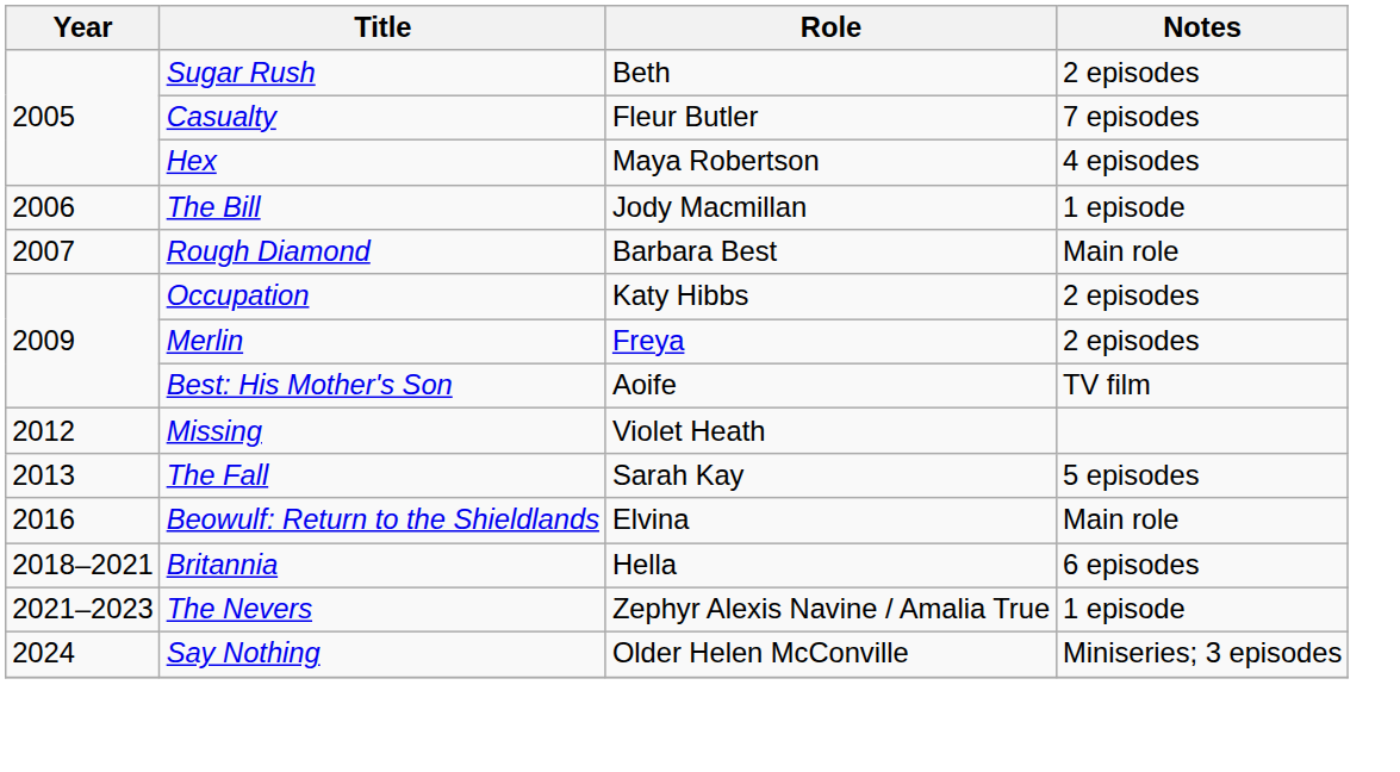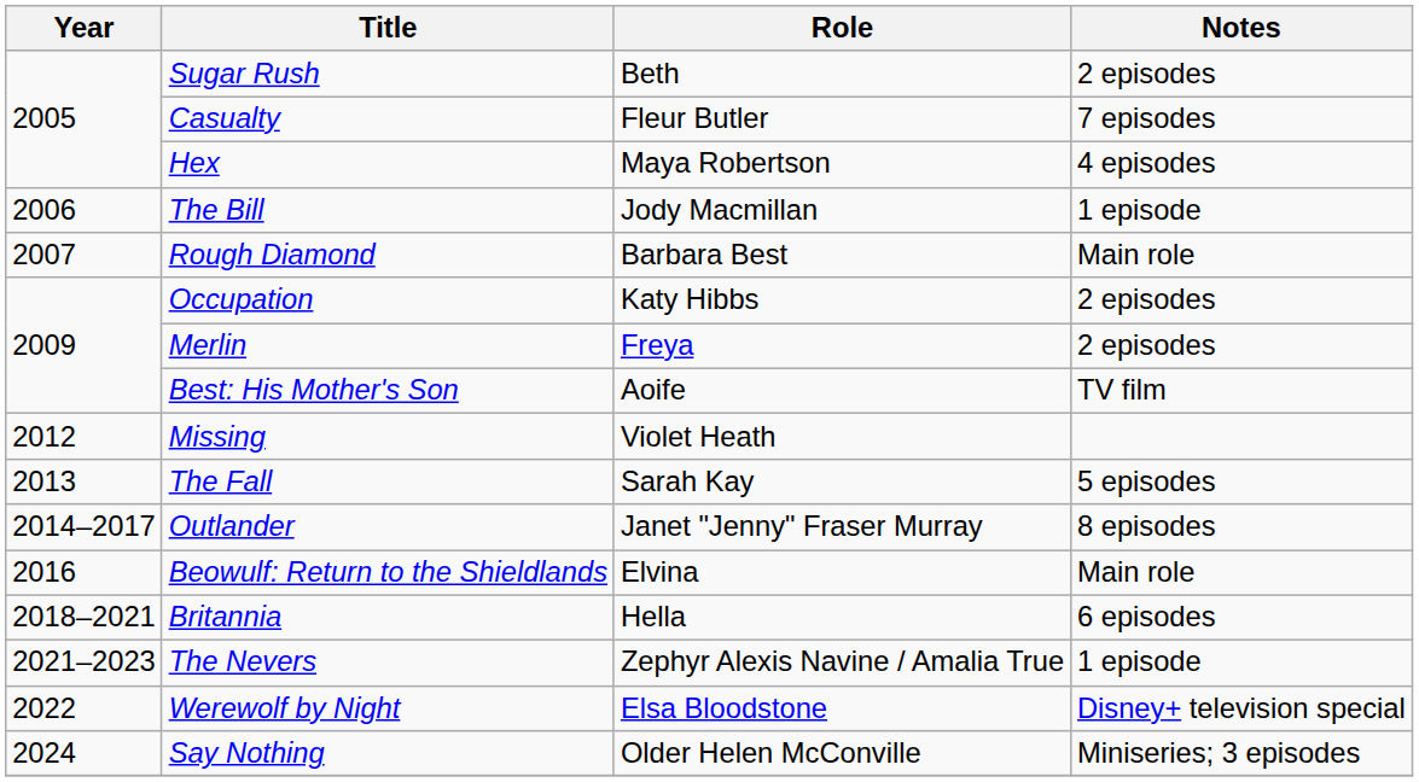+ row: 2014–2017 | Outlander | Janet "Jenny" Fraser Murray | 8 episodes
+ row: 2022 | Werewolf by Night | Elsa Bloodstone | Disney+ television special
